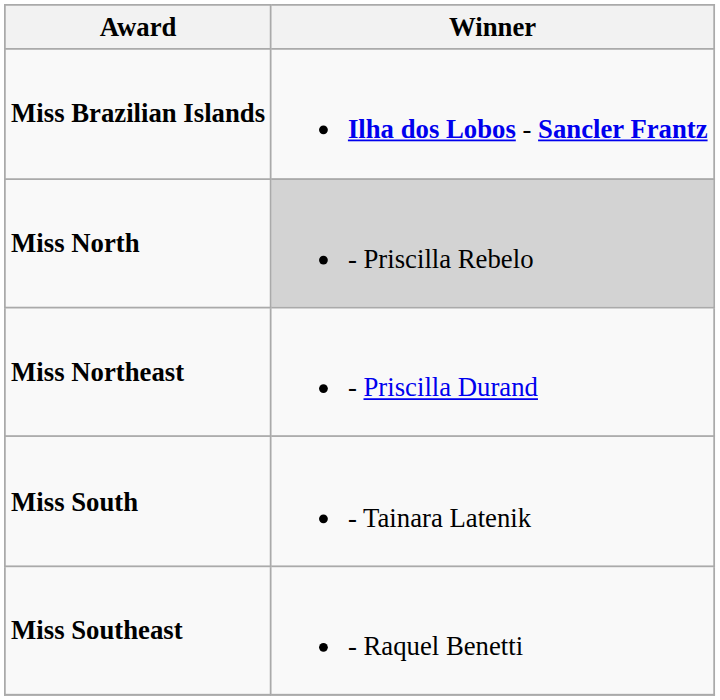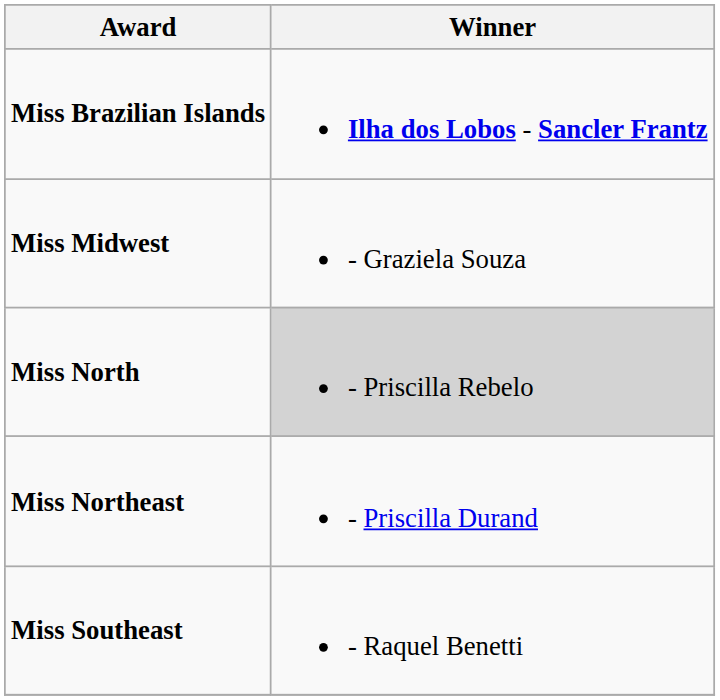+ row: Miss Midwest | - Graziela Souza
- row: Miss South | - Tainara Latenik
